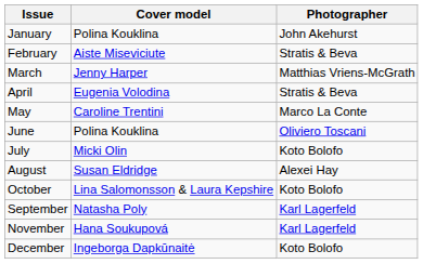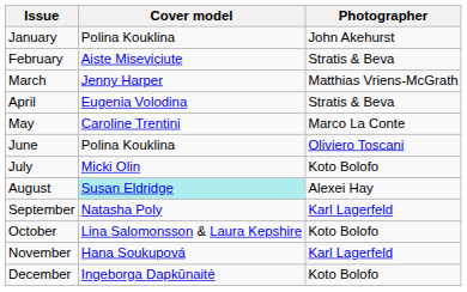August | Cover model: no background -> paleturquoise background
rows swapped: September <-> October
